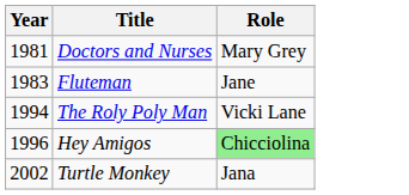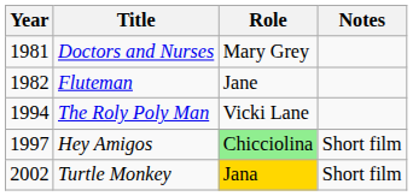+ column: Notes | Short film | Short film
Fluteman | Year: 1983 -> 1982
Hey Amigos | Year: 1996 -> 1997
Turtle Monkey | Role: no background -> gold background
